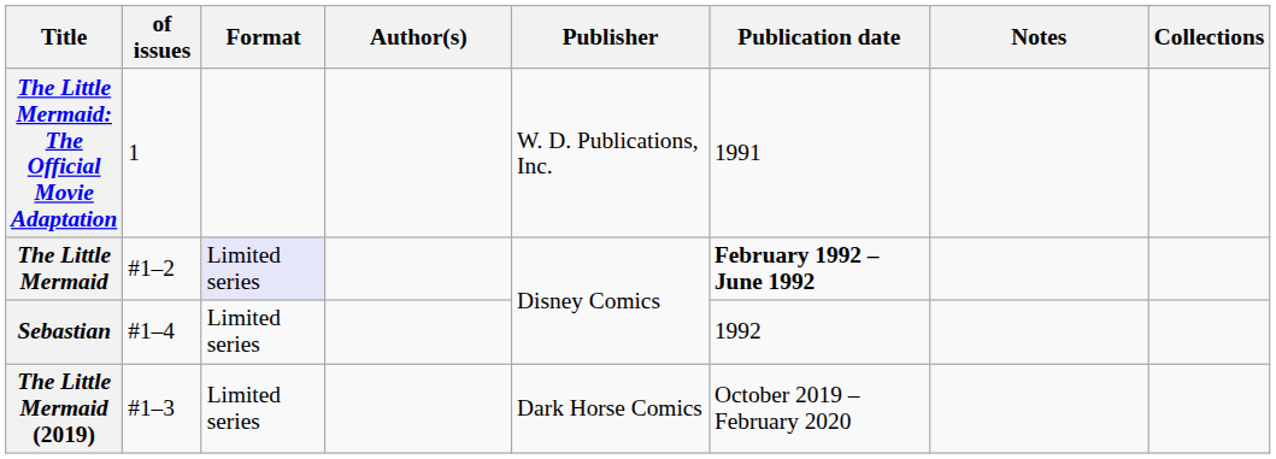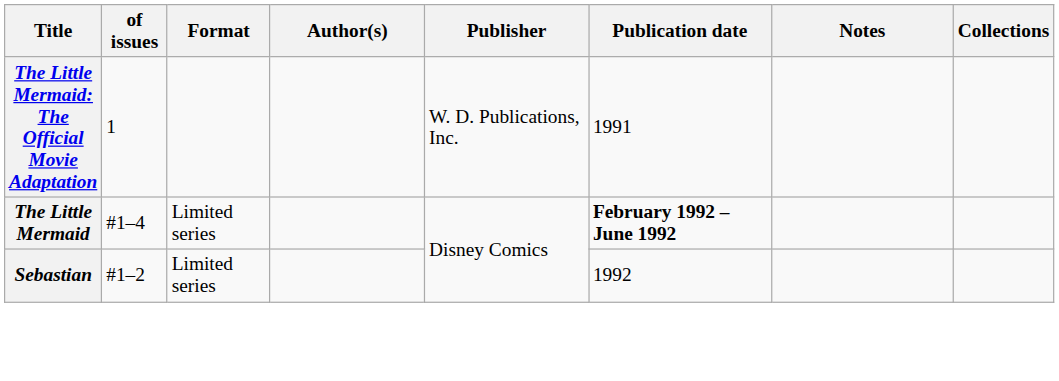The Little Mermaid | of issues: #1–2 -> #1–4
The Little Mermaid | Format: lavender background -> no background
Sebastian | of issues: #1–4 -> #1–2
- row: The Little Mermaid (2019) | #1–3 | Limited series | Dark Horse Comics | October 2019 – February 2020
